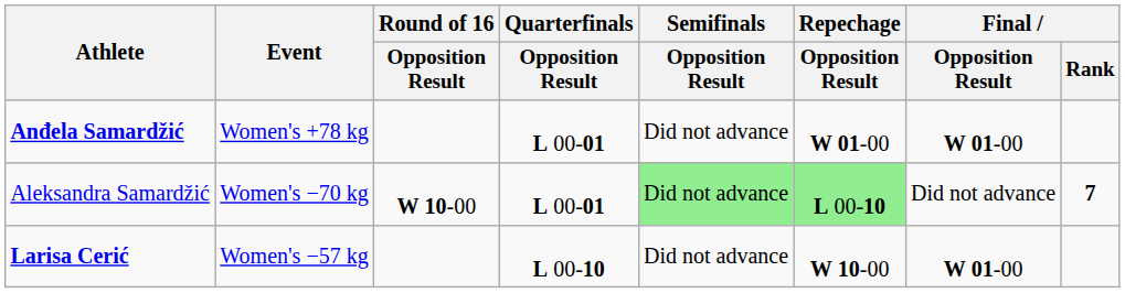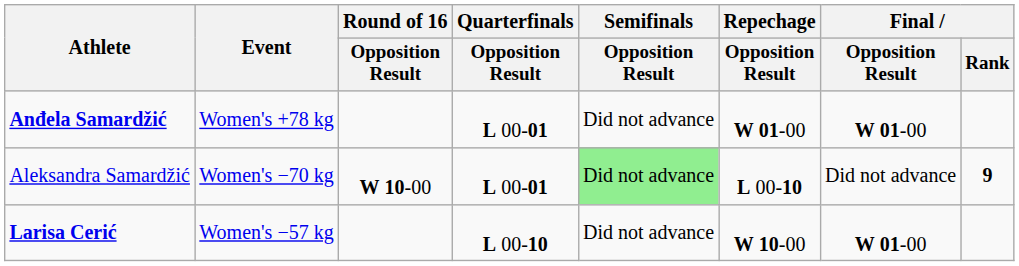Aleksandra Samardžić | Repechage / Opposition Result: lightgreen background -> no background
Aleksandra Samardžić | Final / Rank: 7 -> 9
